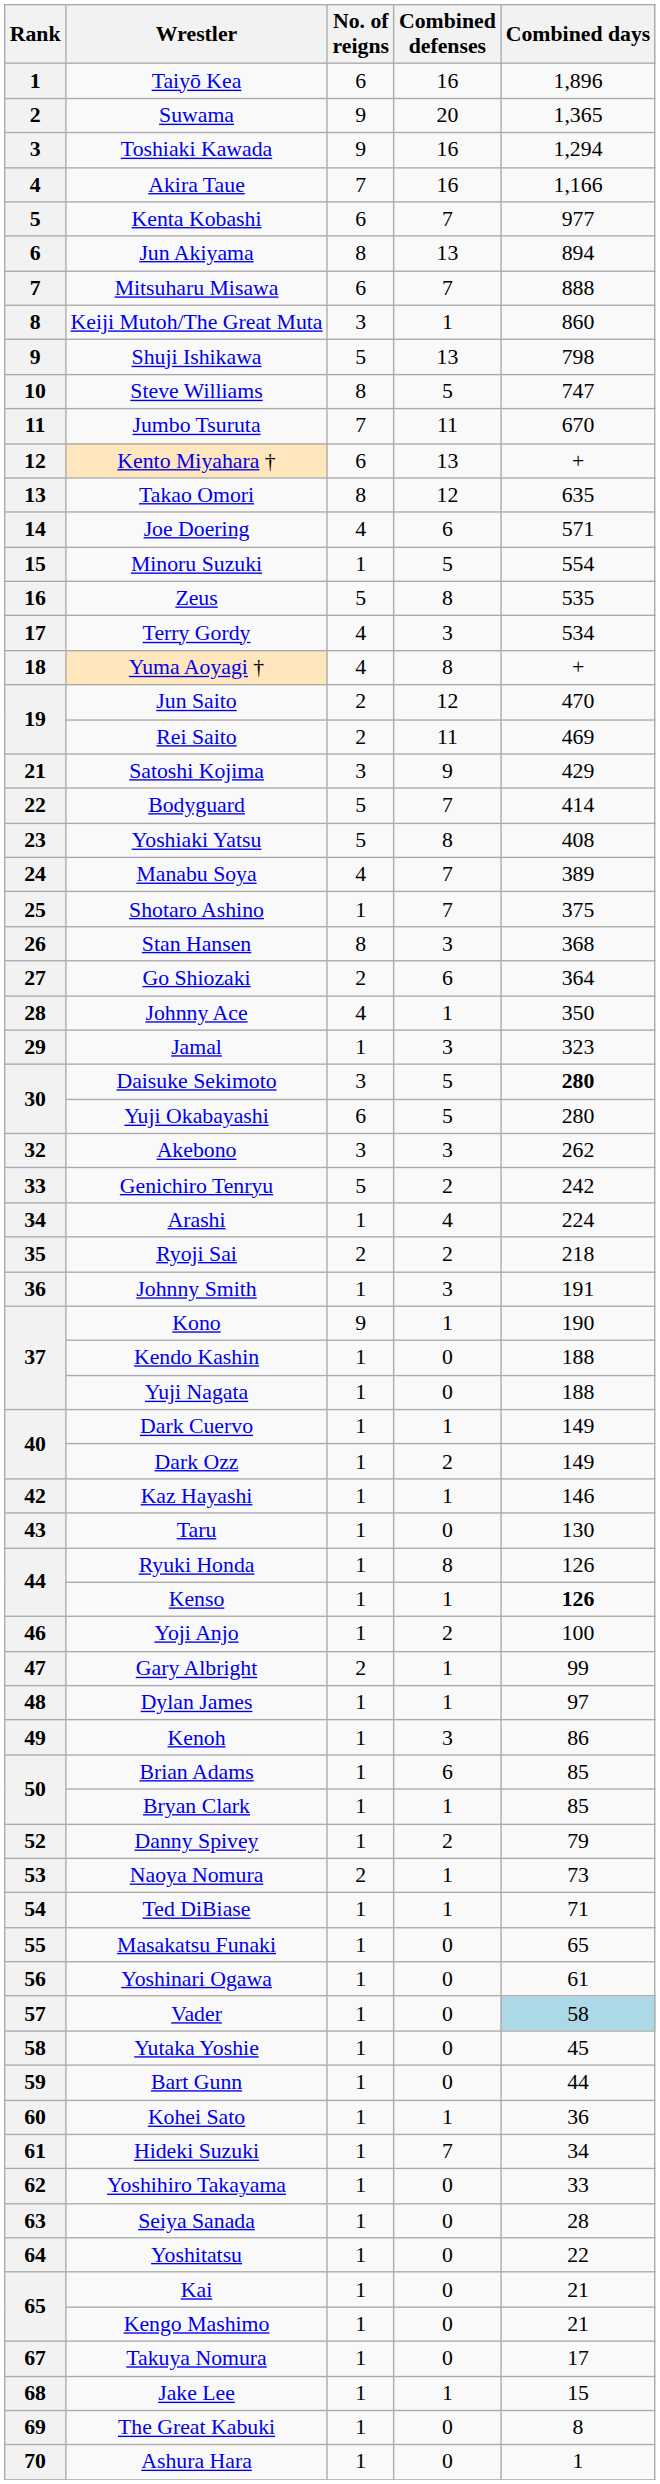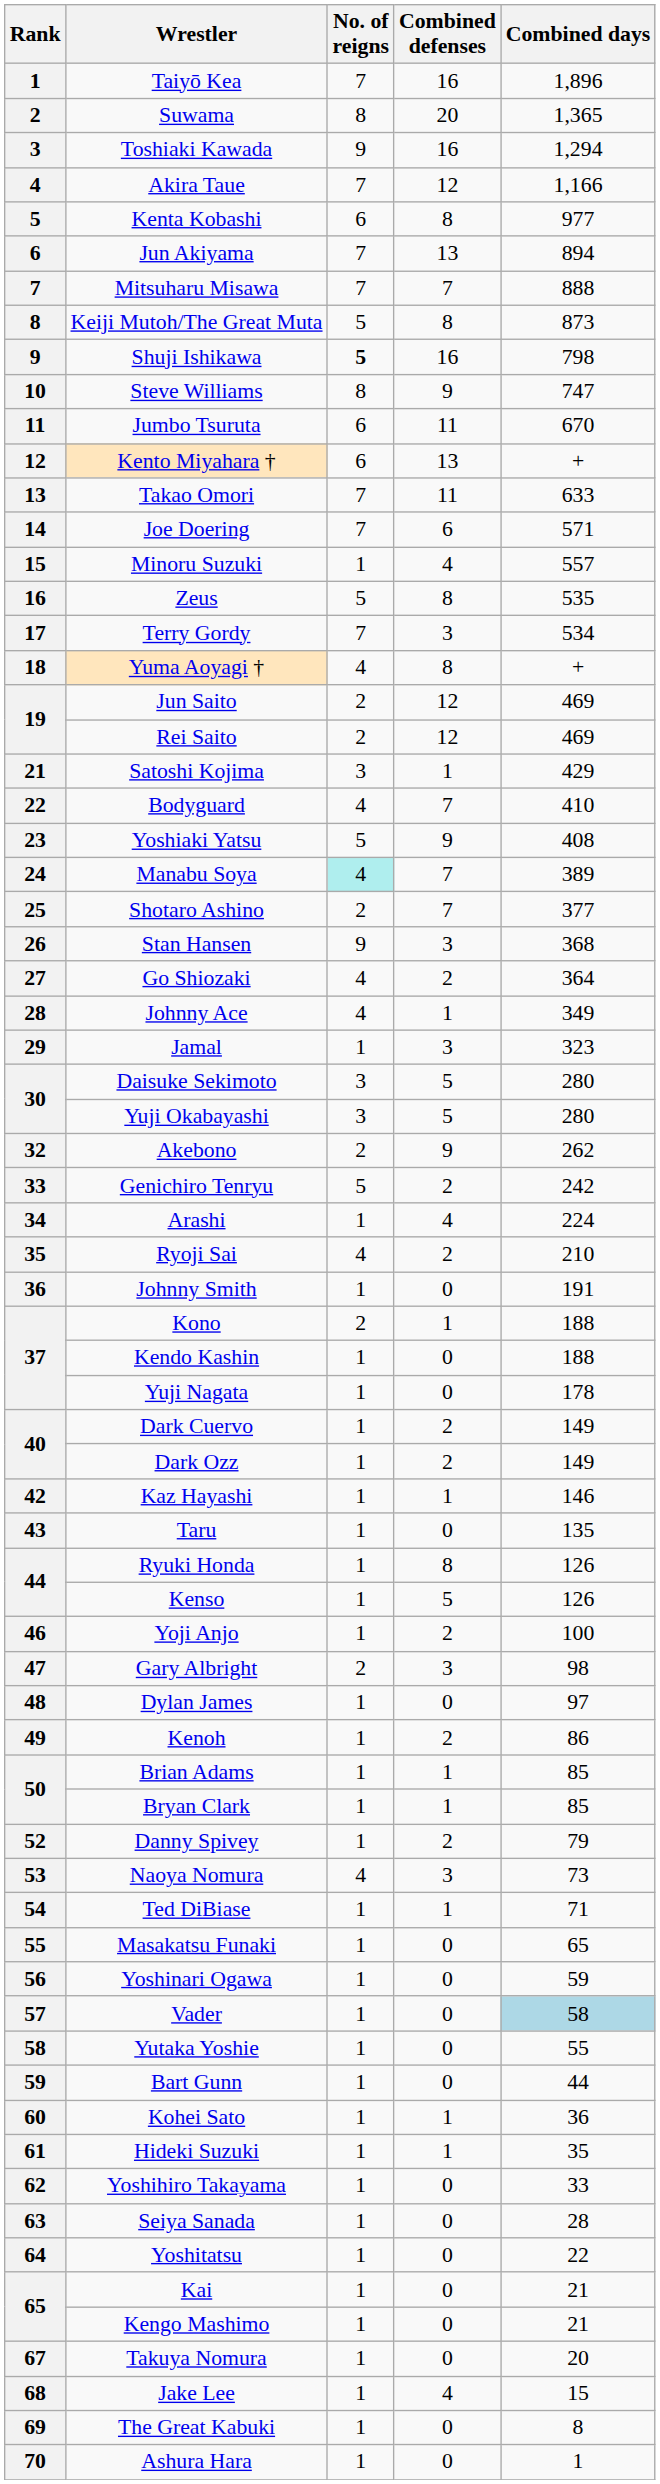Taiyō Kea | No. of reigns: 6 -> 7
Suwama | No. of reigns: 9 -> 8
Akira Taue | Combined defenses: 16 -> 12
Kenta Kobashi | Combined defenses: 7 -> 8
Jun Akiyama | No. of reigns: 8 -> 7
Mitsuharu Misawa | No. of reigns: 6 -> 7
Keiji Mutoh/The Great Muta | No. of reigns: 3 -> 5
Keiji Mutoh/The Great Muta | Combined defenses: 1 -> 8
Keiji Mutoh/The Great Muta | Combined days: 860 -> 873
Shuji Ishikawa | No. of reigns: normal -> bold
Shuji Ishikawa | Combined defenses: 13 -> 16
Steve Williams | Combined defenses: 5 -> 9
Jumbo Tsuruta | No. of reigns: 7 -> 6
Takao Omori | No. of reigns: 8 -> 7
Takao Omori | Combined defenses: 12 -> 11
Takao Omori | Combined days: 635 -> 633
Joe Doering | No. of reigns: 4 -> 7
Minoru Suzuki | Combined defenses: 5 -> 4
Minoru Suzuki | Combined days: 554 -> 557
Terry Gordy | No. of reigns: 4 -> 7
Jun Saito | Combined days: 470 -> 469
Rei Saito | Combined defenses: 11 -> 12
Satoshi Kojima | Combined defenses: 9 -> 1
Bodyguard | No. of reigns: 5 -> 4
Bodyguard | Combined days: 414 -> 410
Yoshiaki Yatsu | Combined defenses: 8 -> 9
Manabu Soya | No. of reigns: no background -> paleturquoise background
Shotaro Ashino | No. of reigns: 1 -> 2
Shotaro Ashino | Combined days: 375 -> 377
Stan Hansen | No. of reigns: 8 -> 9
Go Shiozaki | No. of reigns: 2 -> 4
Go Shiozaki | Combined defenses: 6 -> 2
Johnny Ace | Combined days: 350 -> 349
Daisuke Sekimoto | Combined days: bold -> normal
Yuji Okabayashi | No. of reigns: 6 -> 3
Akebono | No. of reigns: 3 -> 2
Akebono | Combined defenses: 3 -> 9
Ryoji Sai | No. of reigns: 2 -> 4
Ryoji Sai | Combined days: 218 -> 210
Johnny Smith | Combined defenses: 3 -> 0
Kono | No. of reigns: 9 -> 2
Kono | Combined days: 190 -> 188
Yuji Nagata | Combined days: 188 -> 178
Dark Cuervo | Combined defenses: 1 -> 2
Taru | Combined days: 130 -> 135
Kenso | Combined defenses: 1 -> 5
Kenso | Combined days: bold -> normal
Gary Albright | Combined defenses: 1 -> 3
Gary Albright | Combined days: 99 -> 98
Dylan James | Combined defenses: 1 -> 0
Kenoh | Combined defenses: 3 -> 2
Brian Adams | Combined defenses: 6 -> 1
Naoya Nomura | No. of reigns: 2 -> 4
Naoya Nomura | Combined defenses: 1 -> 3
Yoshinari Ogawa | Combined days: 61 -> 59
Yutaka Yoshie | Combined days: 45 -> 55
Hideki Suzuki | Combined defenses: 7 -> 1
Hideki Suzuki | Combined days: 34 -> 35
Takuya Nomura | Combined days: 17 -> 20
Jake Lee | Combined defenses: 1 -> 4
